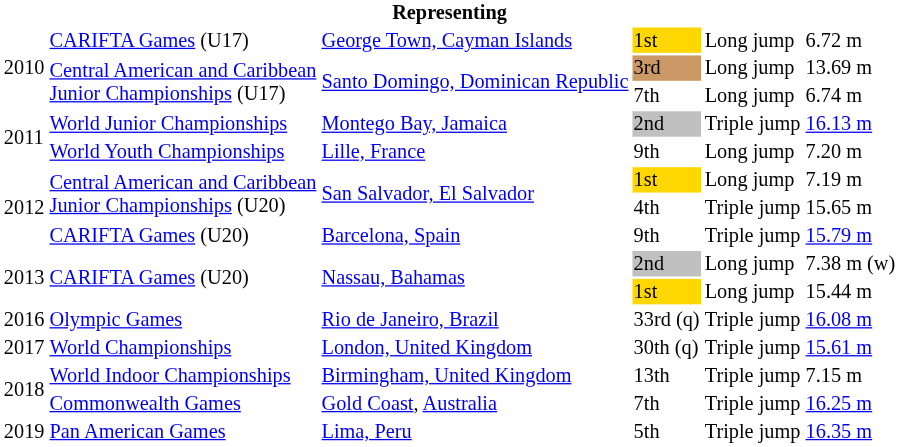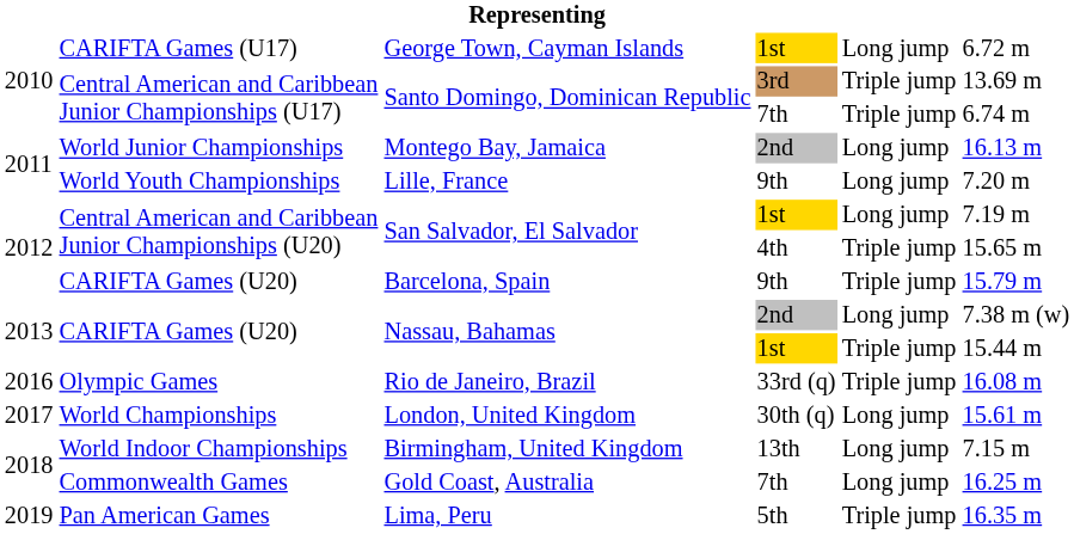Santo Domingo, Dominican Republic / 3rd | column 5: Long jump -> Triple jump
Santo Domingo, Dominican Republic / 7th | column 5: Long jump -> Triple jump
Montego Bay, Jamaica | column 5: Triple jump -> Long jump
Nassau, Bahamas / 1st | column 5: Long jump -> Triple jump
London, United Kingdom | column 5: Triple jump -> Long jump
Birmingham, United Kingdom | column 5: Triple jump -> Long jump
Gold Coast, Australia | column 5: Triple jump -> Long jump
